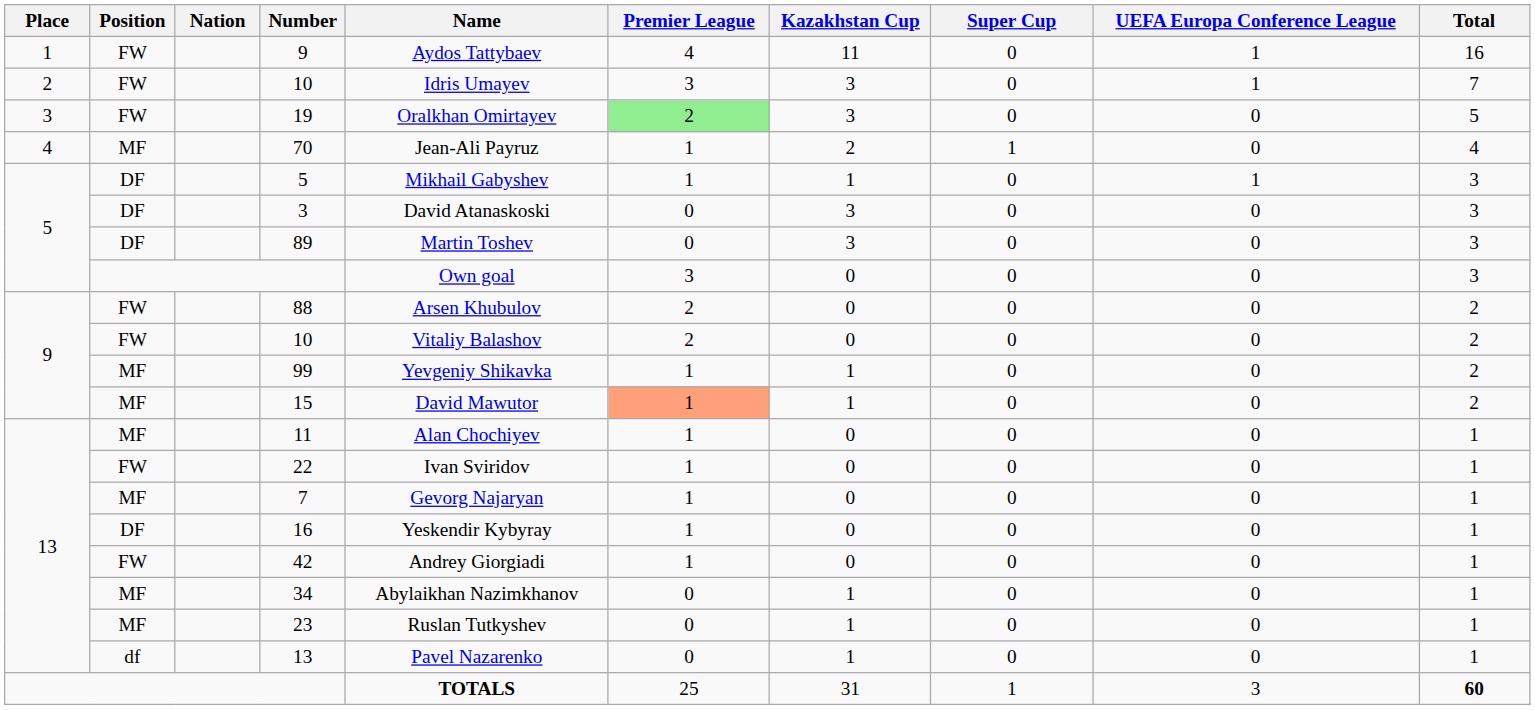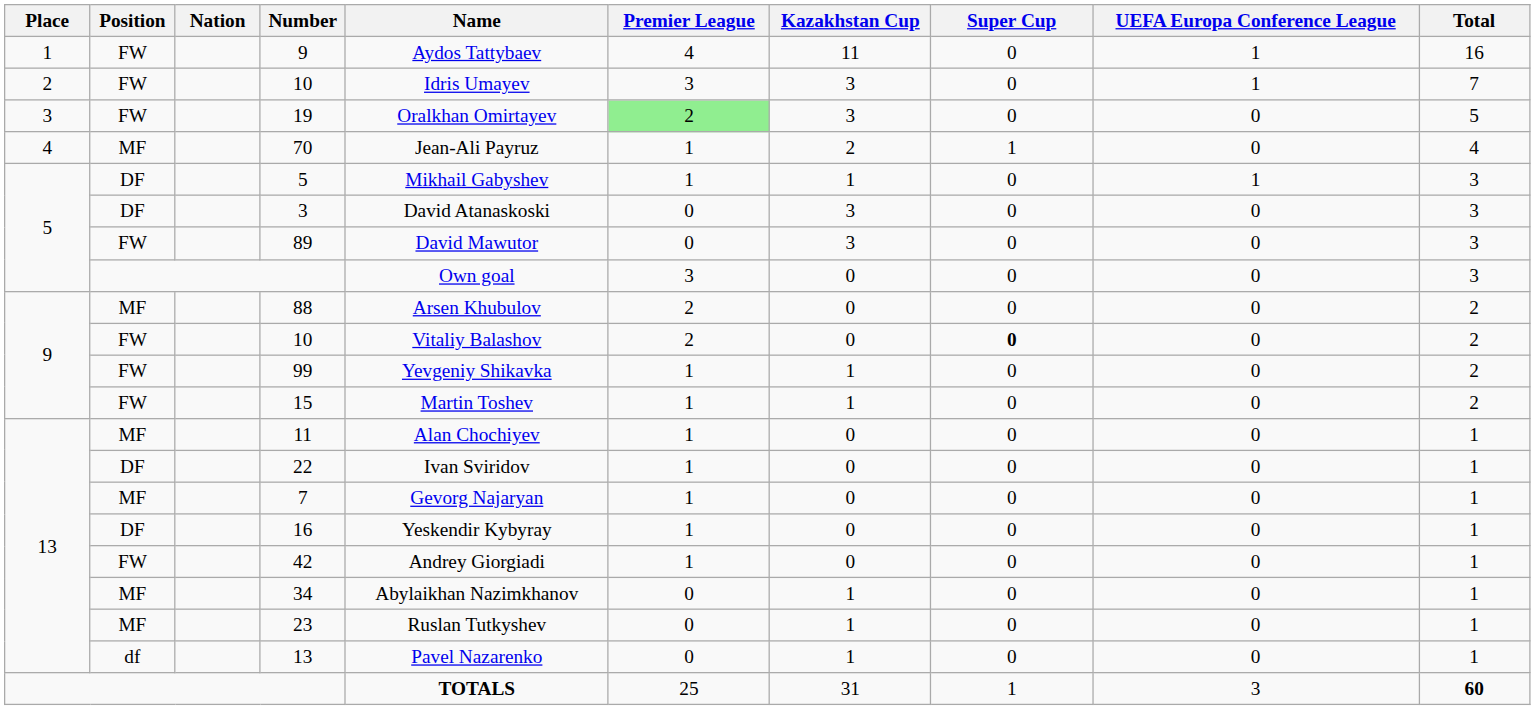89 | Position: DF -> FW
89 | Name: Martin Toshev -> David Mawutor
88 | Position: FW -> MF
9 / 10 | Super Cup: normal -> bold
99 | Position: MF -> FW
15 | Position: MF -> FW
15 | Name: David Mawutor -> Martin Toshev
15 | Premier League: lightsalmon background -> no background
22 | Position: FW -> DF
